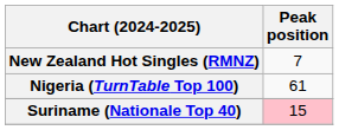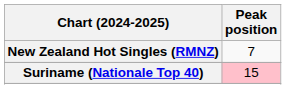- row: Nigeria (TurnTable Top 100) | 61
